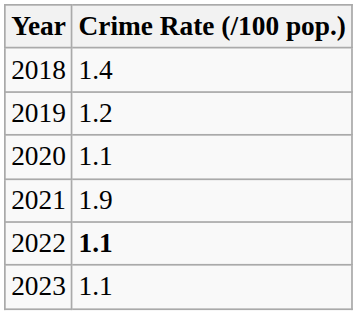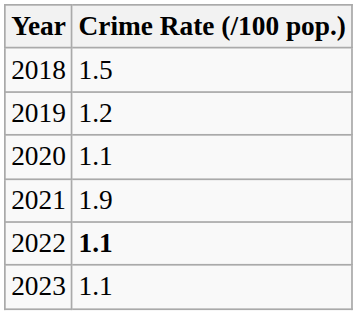2018 | Crime Rate (/100 pop.): 1.4 -> 1.5
